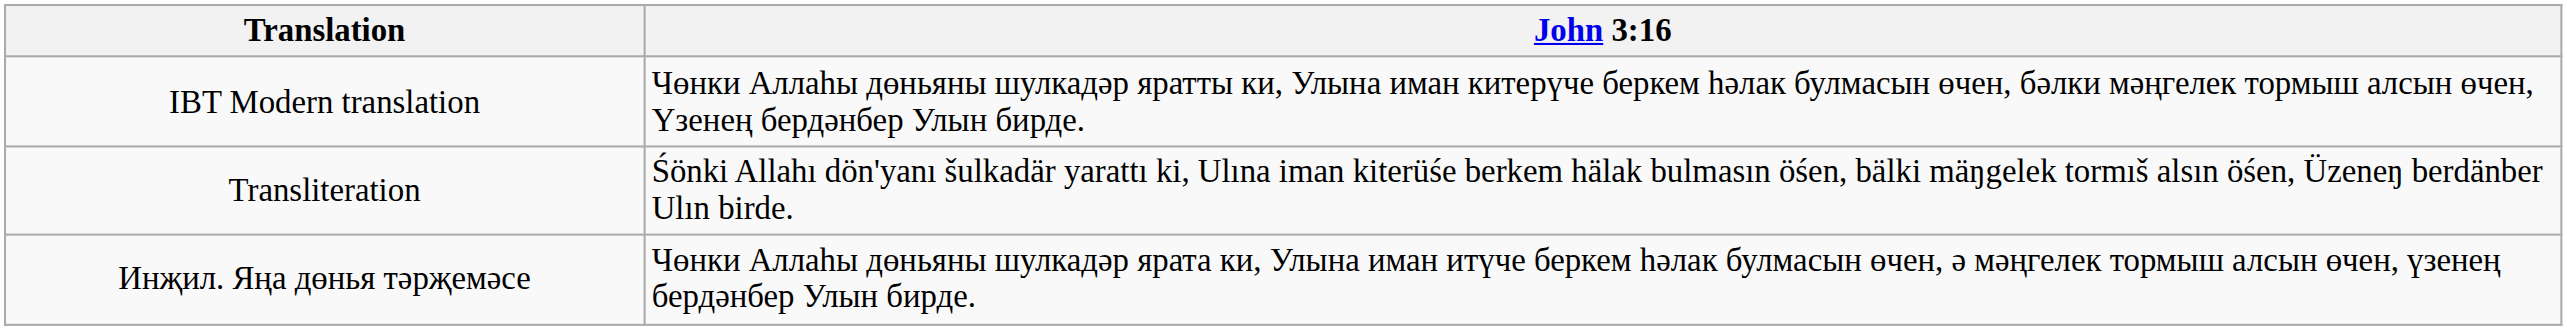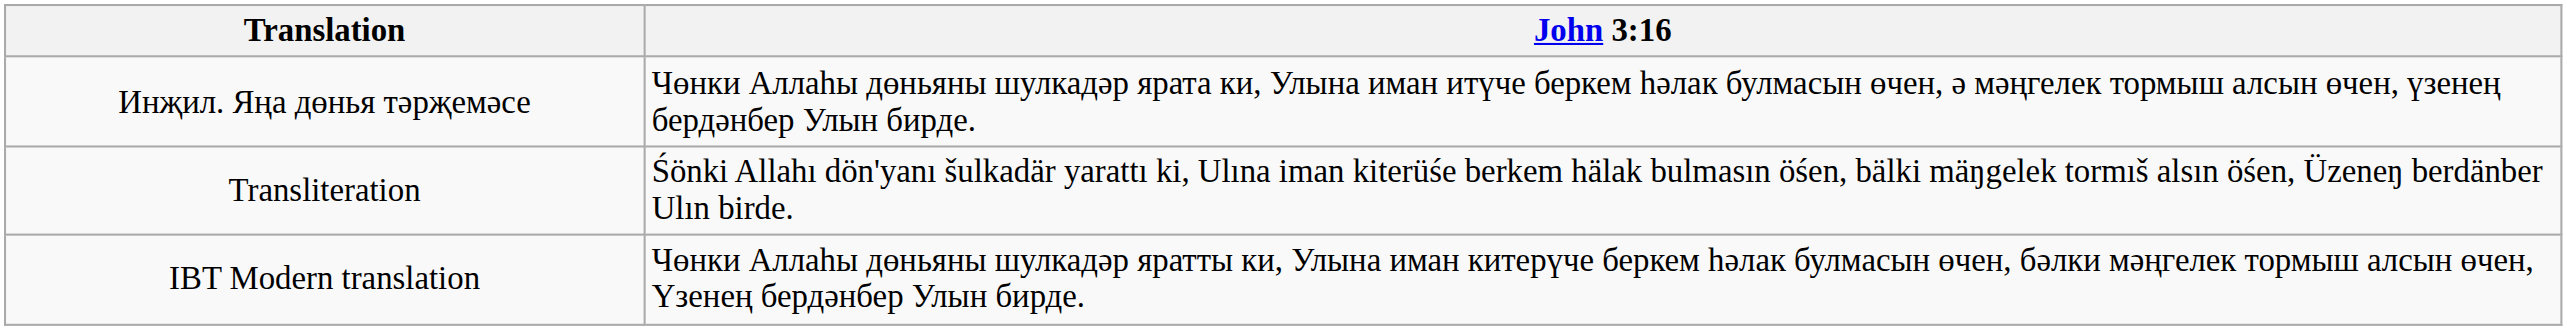rows swapped: IBT Modern translation <-> Инҗил. Яңа дөнья тәрҗемәсе
